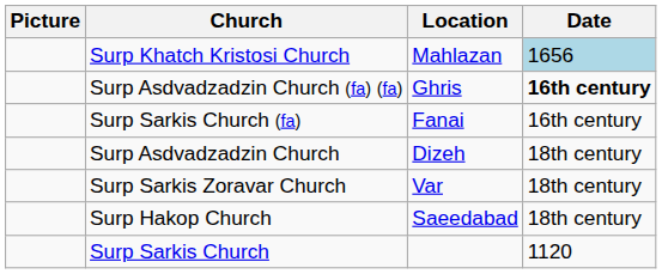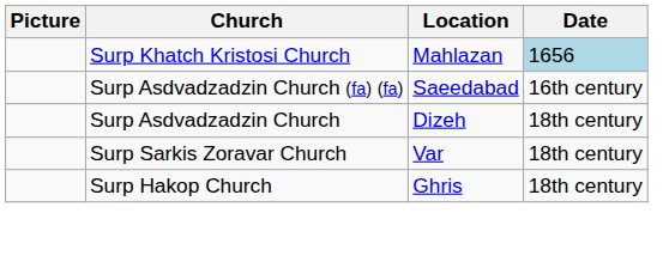Surp Asdvadzadzin Church (fa) (fa) | Location: Ghris -> Saeedabad
Surp Asdvadzadzin Church (fa) (fa) | Date: bold -> normal
- row: Surp Sarkis Church (fa) | Fanai | 16th century
Surp Hakop Church | Location: Saeedabad -> Ghris
- row: Surp Sarkis Church | 1120
